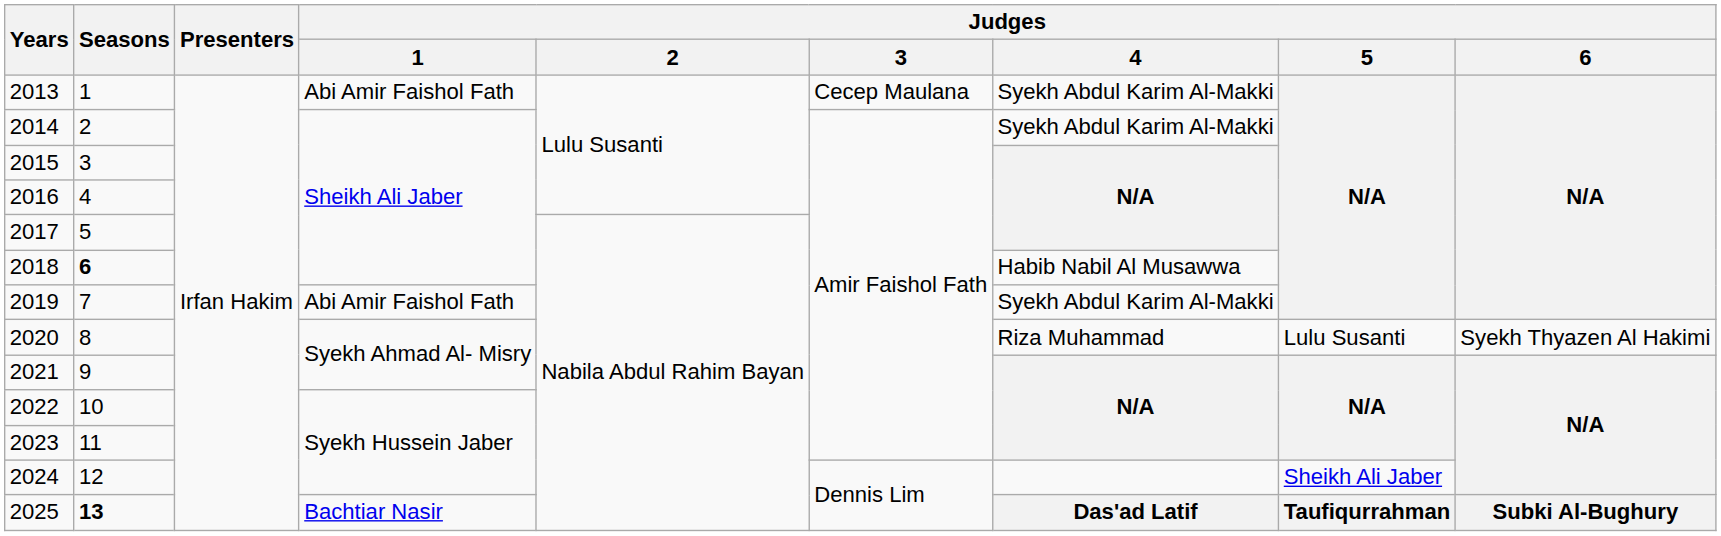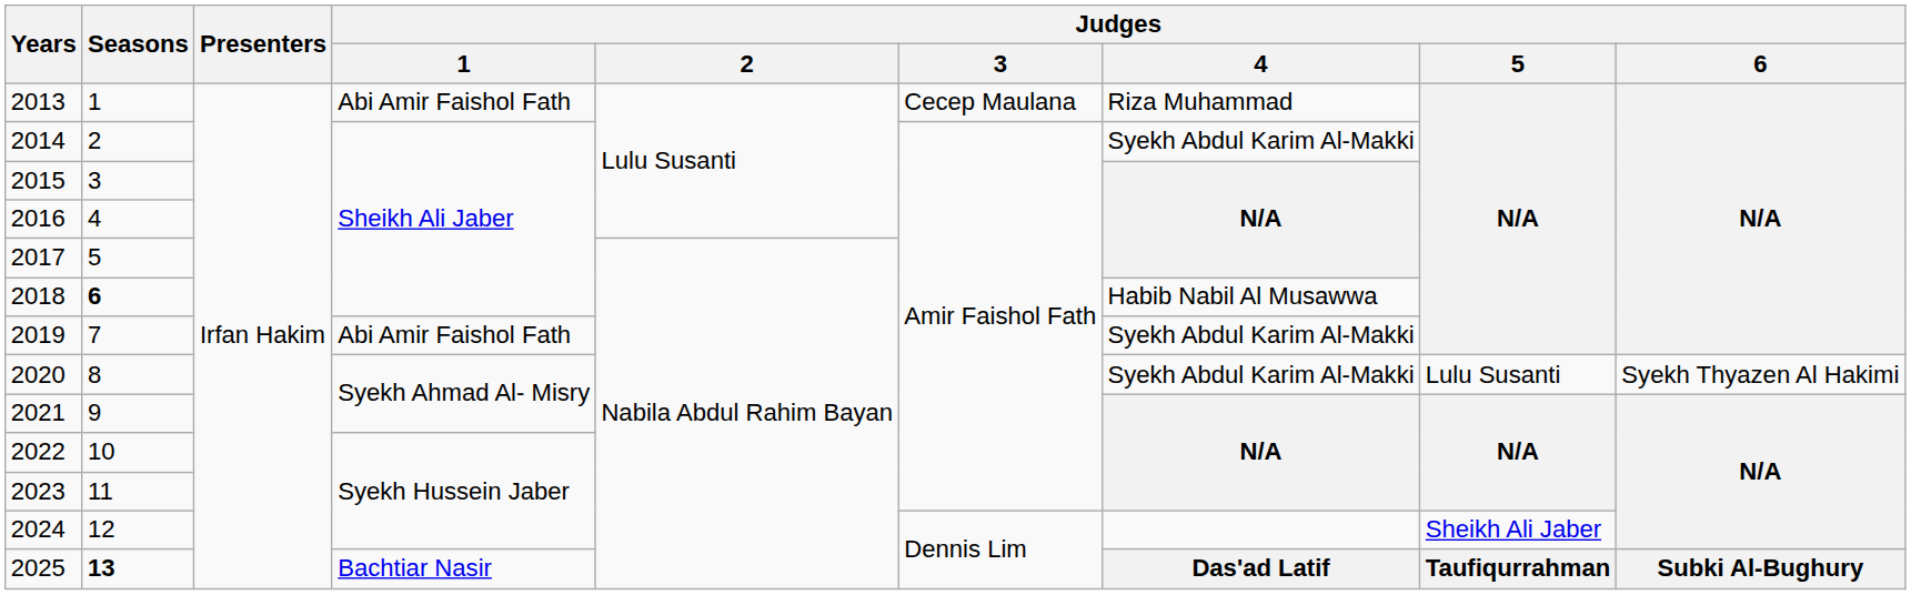2013 | Judges / 4: Syekh Abdul Karim Al-Makki -> Riza Muhammad
2020 | Judges / 4: Riza Muhammad -> Syekh Abdul Karim Al-Makki
